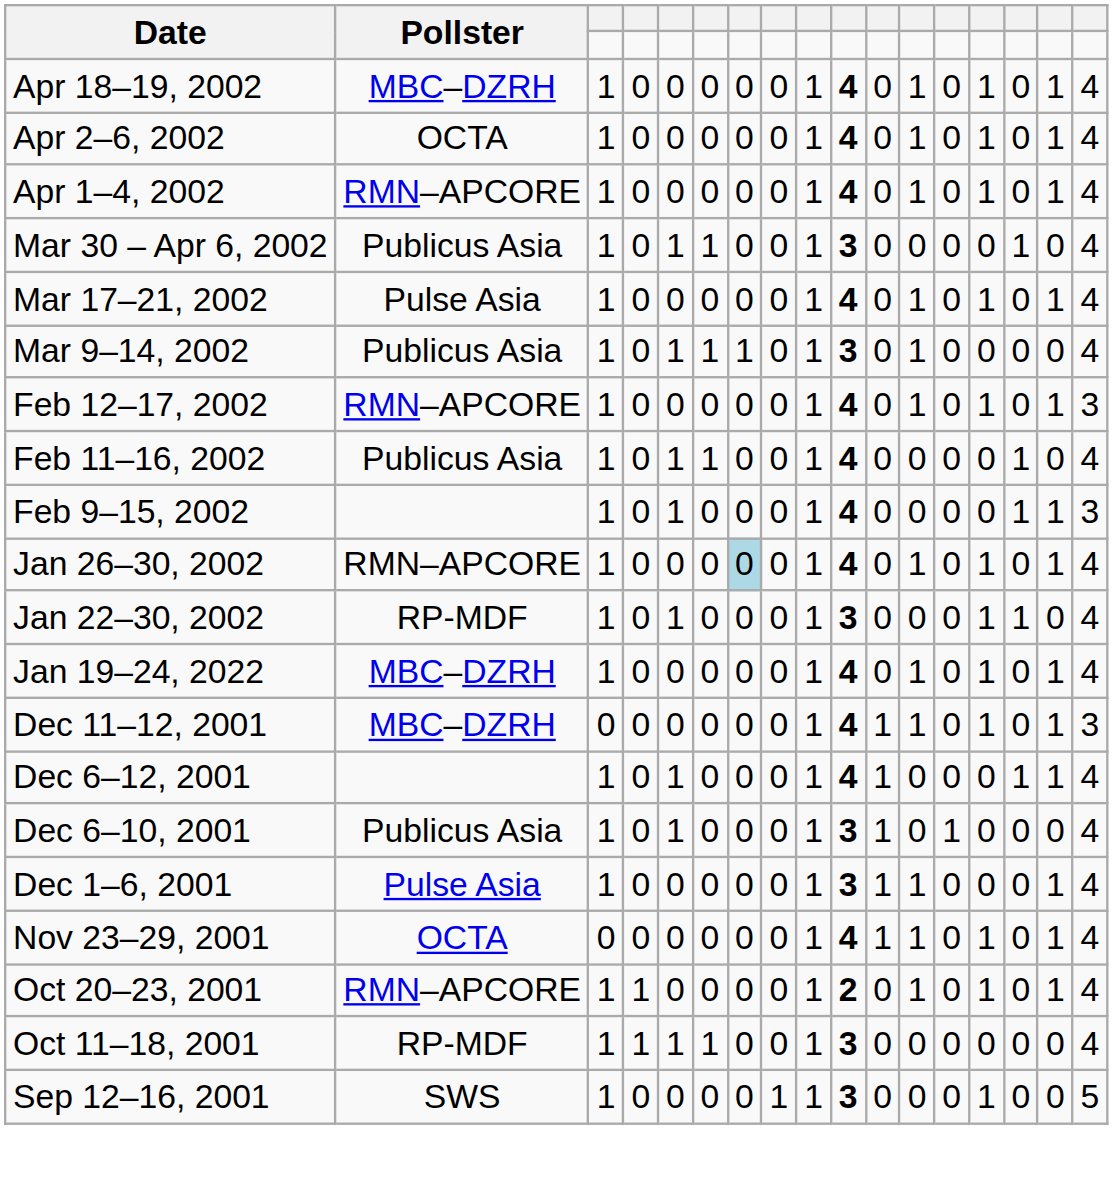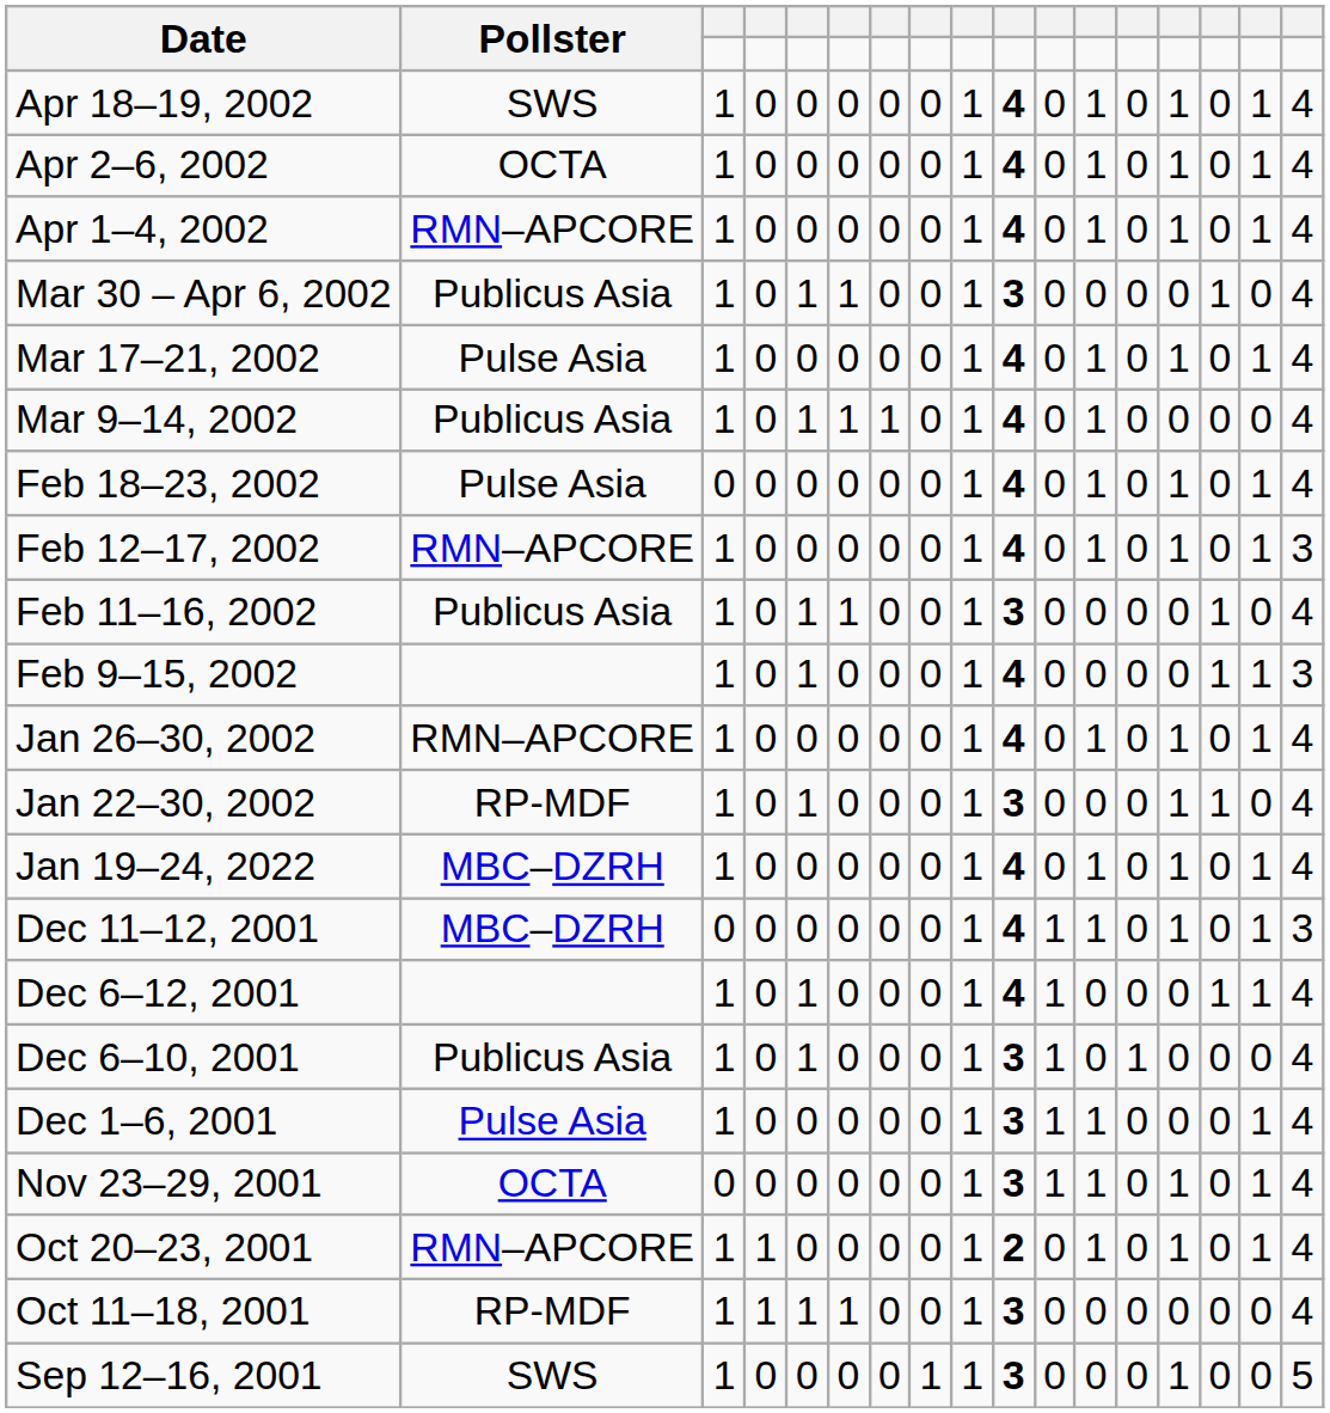Apr 18–19, 2002 | Pollster: MBC–DZRH -> SWS
Mar 9–14, 2002 | column 10: 3 -> 4
+ row: Feb 18–23, 2002 | Pulse Asia | 0 | 0 | 0 | 0 | 0 | 0 | 1 | 4 | 0 | 1 | 0 | 1 | 0 | 1 | 4
Feb 11–16, 2002 | column 10: 4 -> 3
Jan 26–30, 2002 | column 7: lightblue background -> no background
Nov 23–29, 2001 | column 10: 4 -> 3
